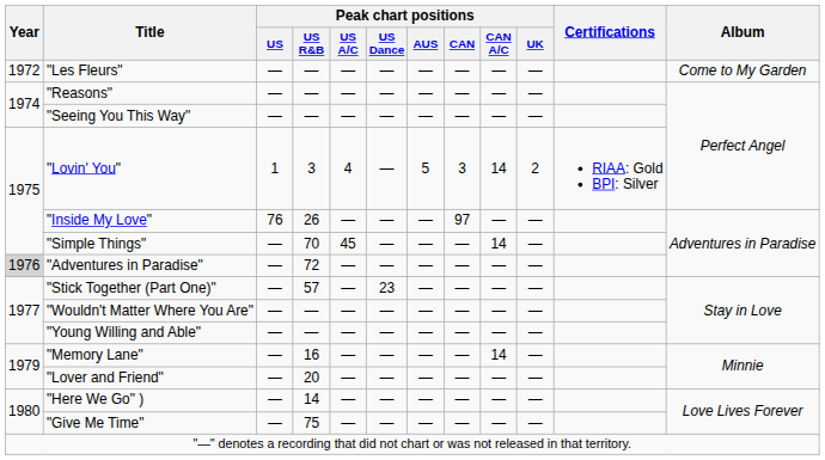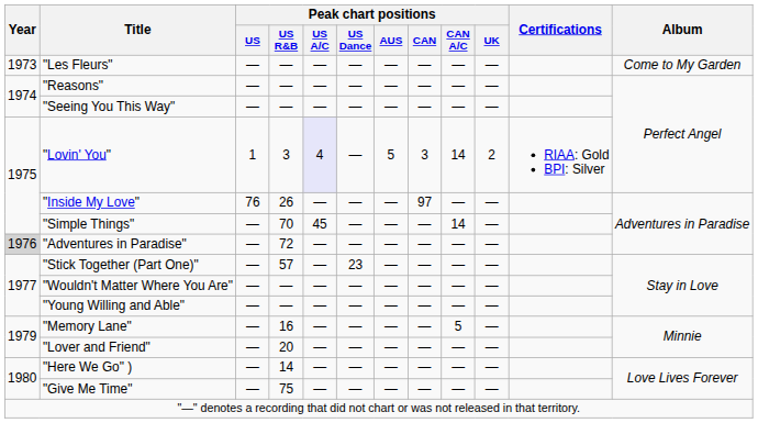"Les Fleurs" | Year: 1972 -> 1973
"Lovin' You" | Peak chart positions / US A/C: no background -> lavender background
"Memory Lane" | Peak chart positions / CAN A/C: 14 -> 5
